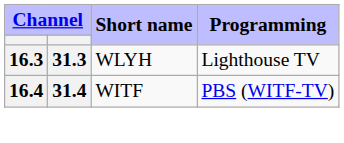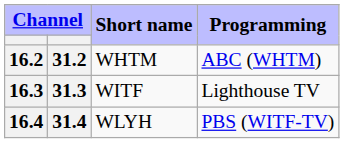+ row: 16.2 | 31.2 | WHTM | ABC (WHTM)
16.3 | Short name: WLYH -> WITF
16.4 | Short name: WITF -> WLYH
